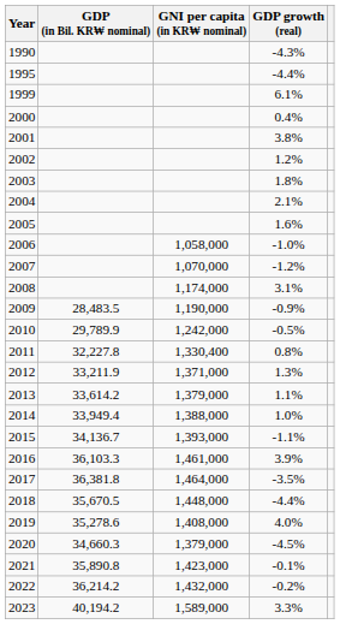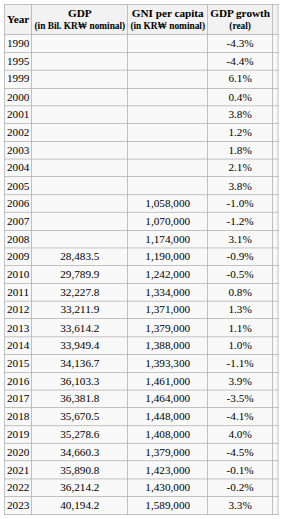2005 | GDP growth (real): 1.6% -> 3.8%
2011 | GNI per capita (in KR₩ nominal): 1,330,400 -> 1,334,000
2015 | GNI per capita (in KR₩ nominal): 1,393,000 -> 1,393,300
2018 | GDP growth (real): -4.4% -> -4.1%
2022 | GNI per capita (in KR₩ nominal): 1,432,000 -> 1,430,000
